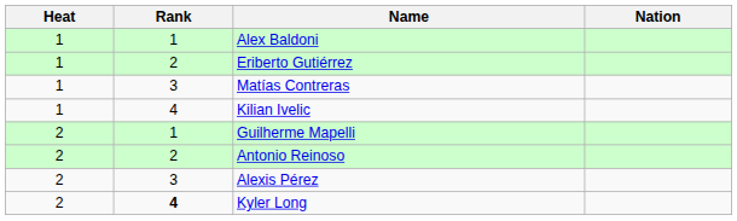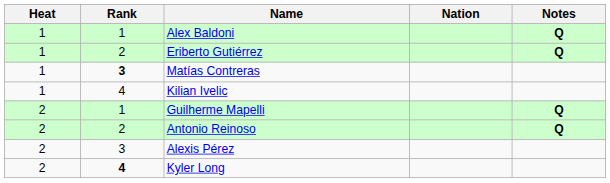+ column: Notes | Q | Q | Q | Q
Matías Contreras | Rank: normal -> bold
